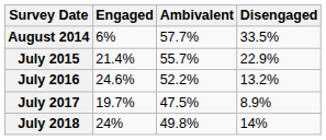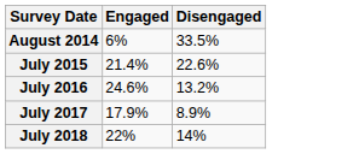- column: Ambivalent | 57.7% | 55.7% | 52.2% | 47.5% | 49.8%
July 2015 | Disengaged: 22.9% -> 22.6%
July 2017 | Engaged: 19.7% -> 17.9%
July 2018 | Engaged: 24% -> 22%
